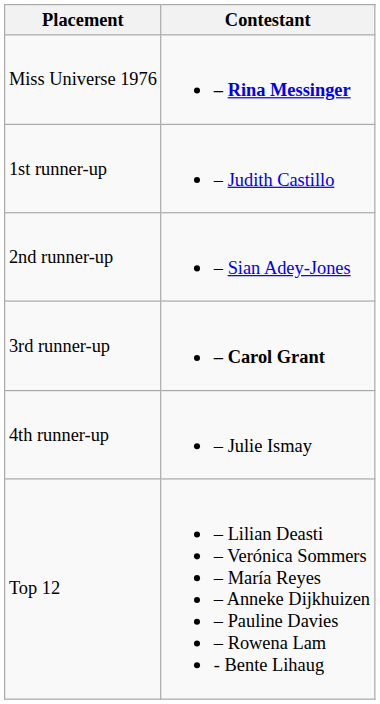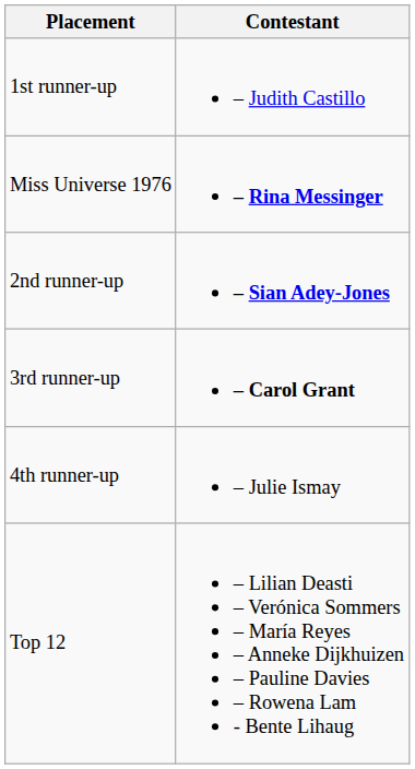rows swapped: Miss Universe 1976 <-> 1st runner-up
2nd runner-up | Contestant: normal -> bold
